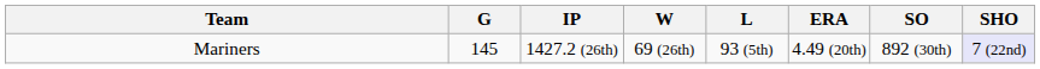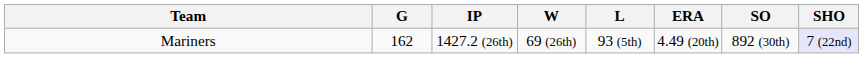Mariners | G: 145 -> 162
